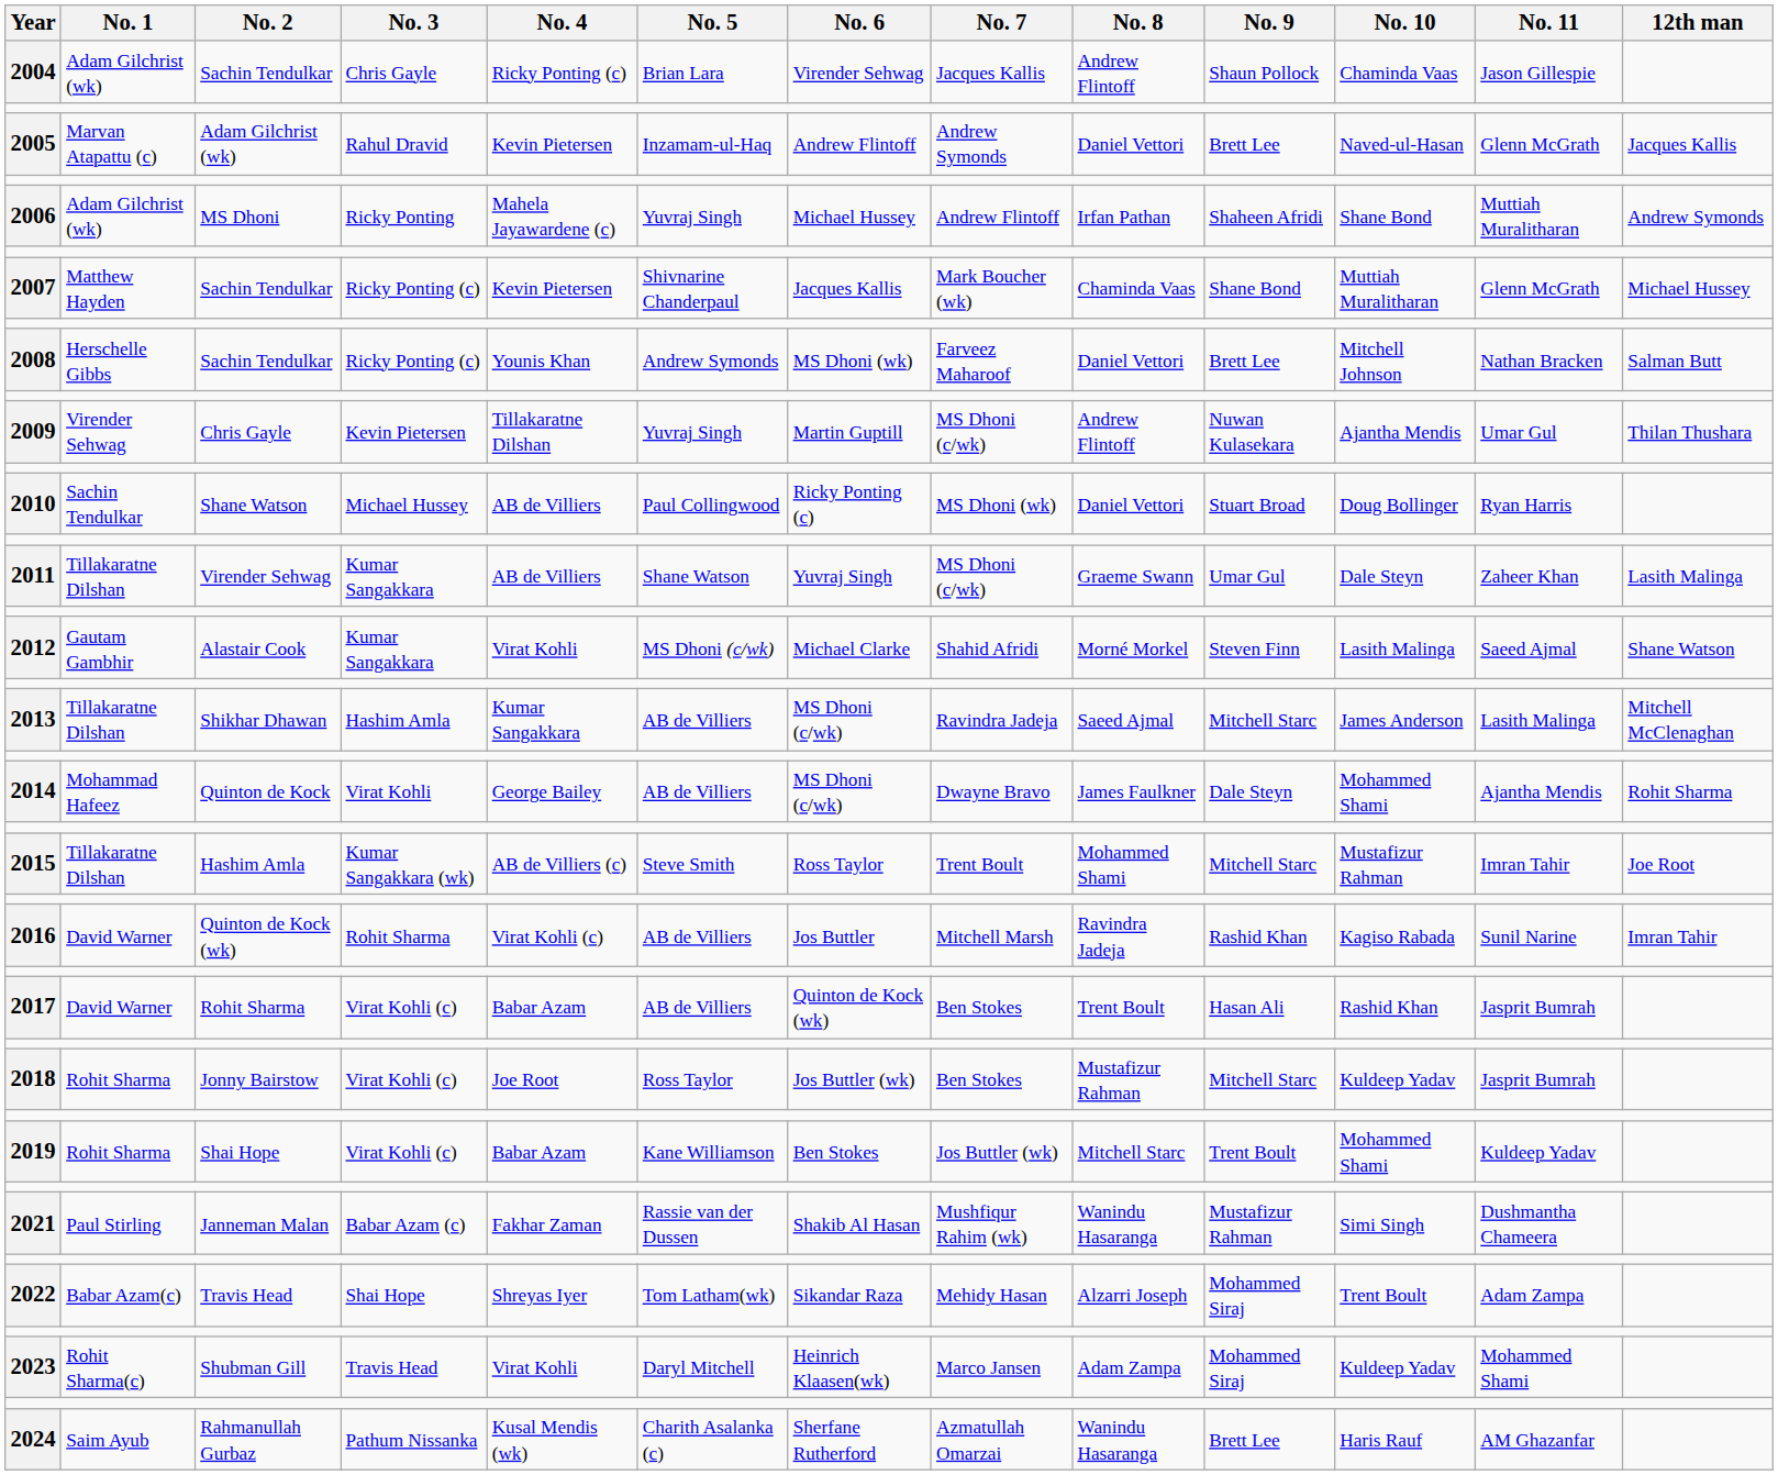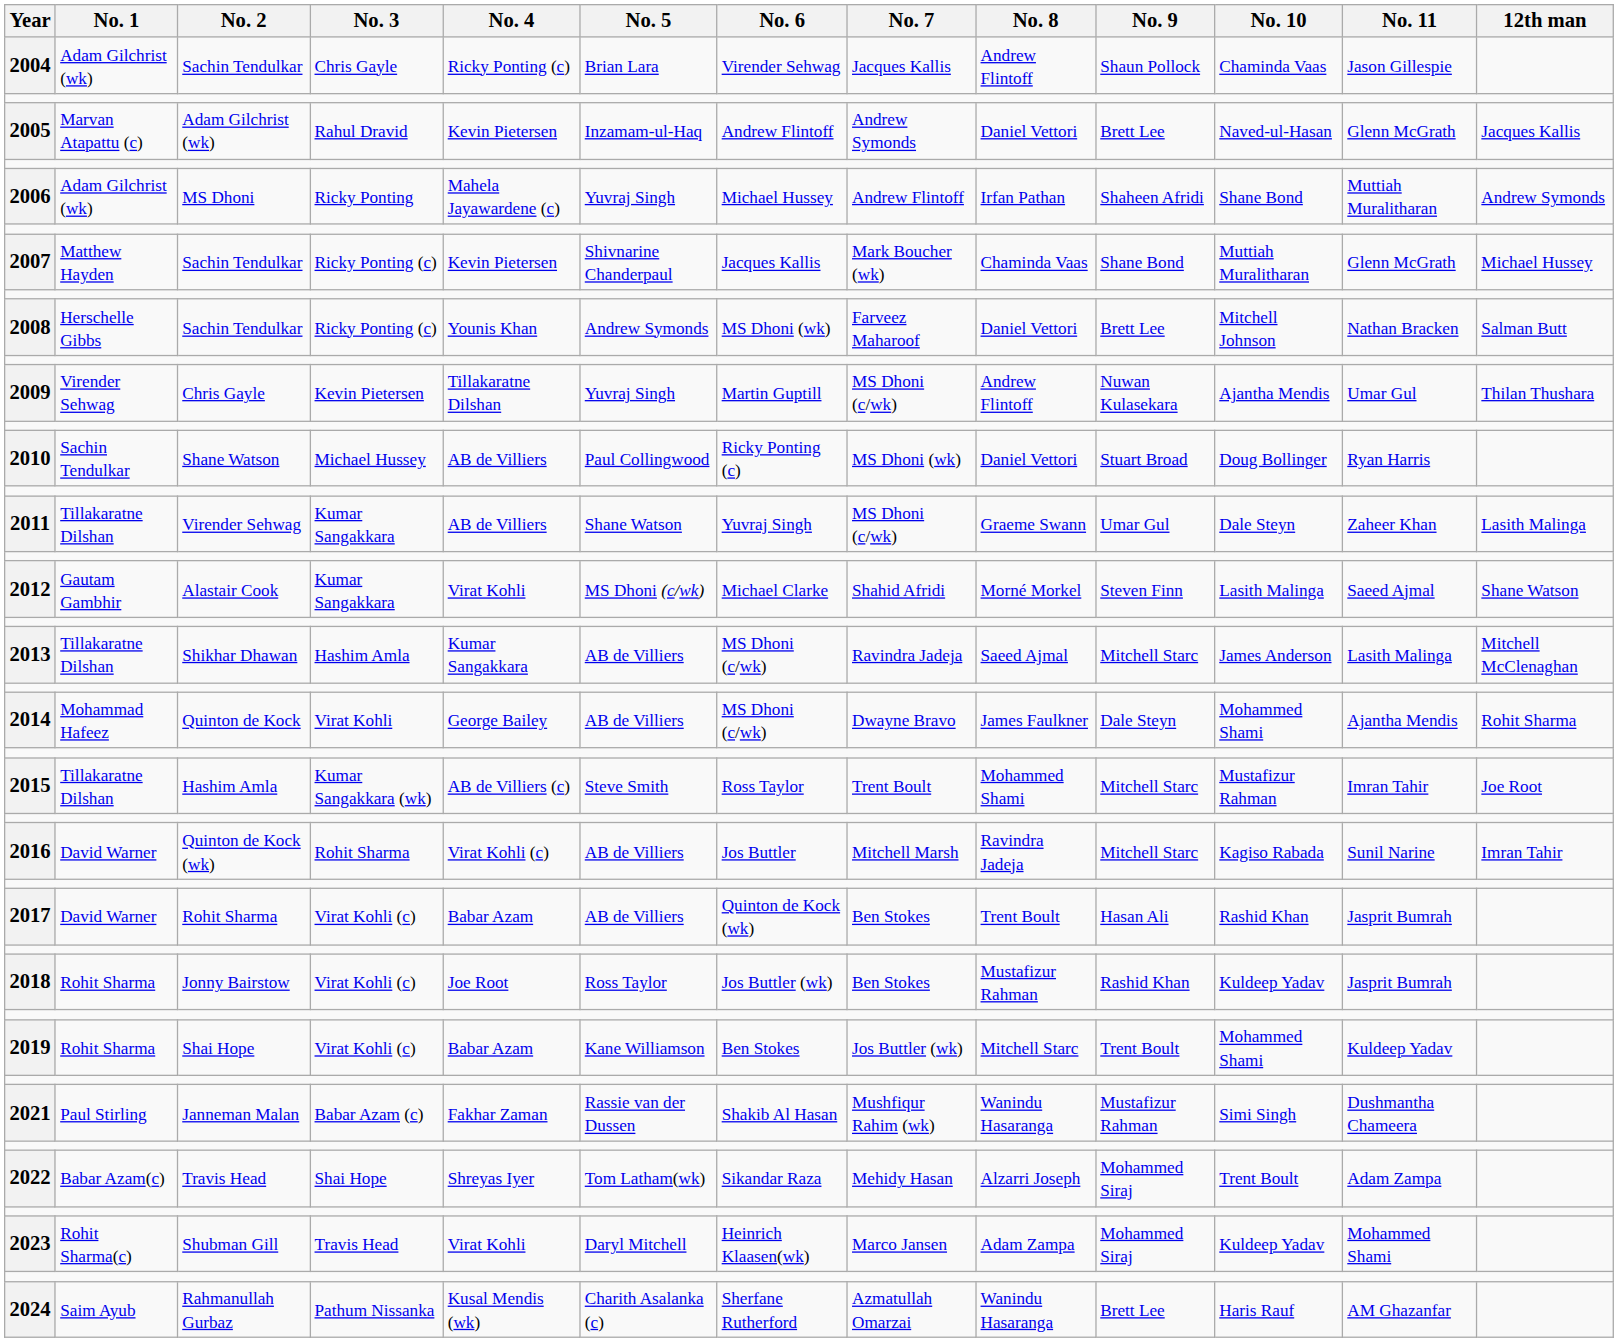2016 | No. 9: Rashid Khan -> Mitchell Starc
2018 | No. 9: Mitchell Starc -> Rashid Khan
